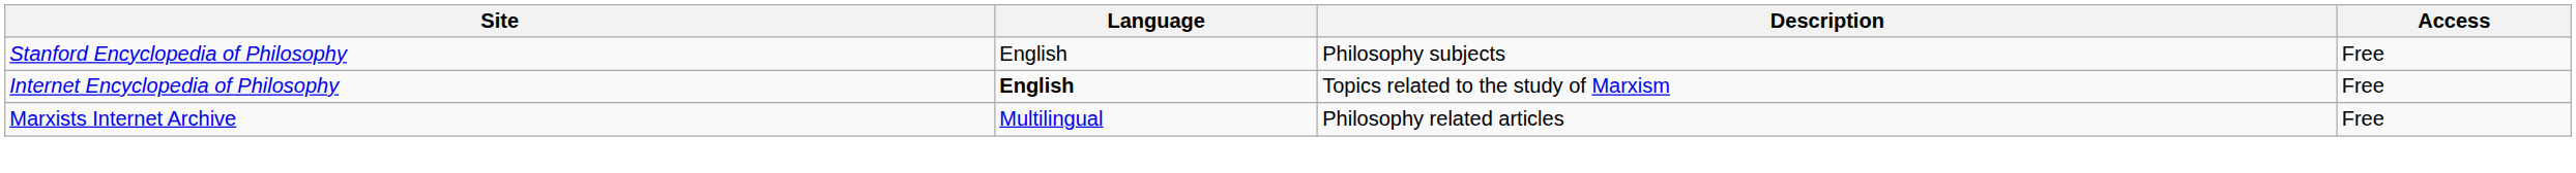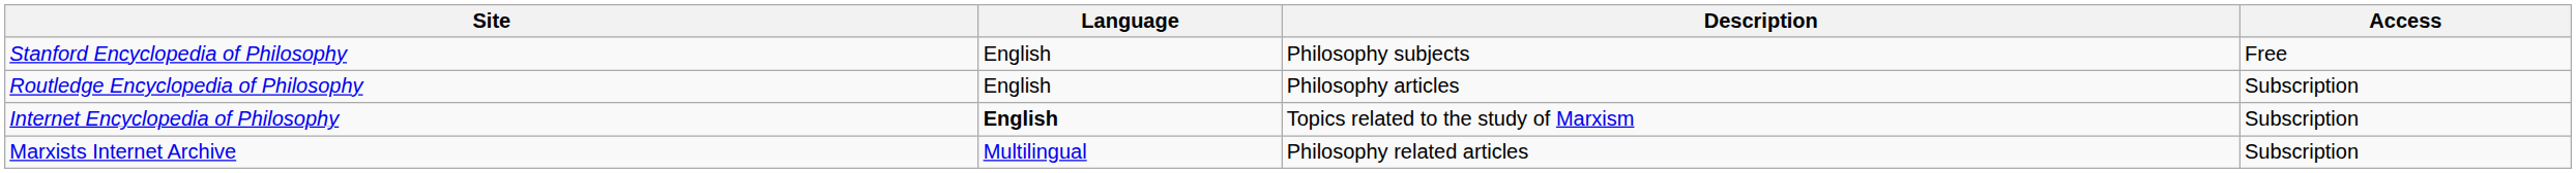+ row: Routledge Encyclopedia of Philosophy | English | Philosophy articles | Subscription
Internet Encyclopedia of Philosophy | Access: Free -> Subscription
Marxists Internet Archive | Access: Free -> Subscription
